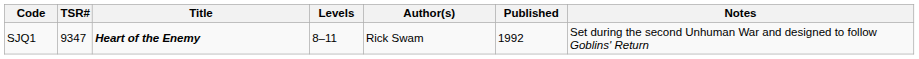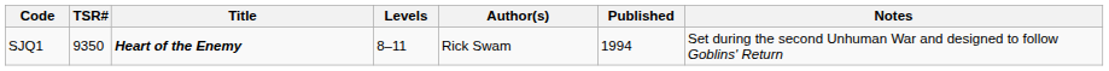SJQ1 | TSR#: 9347 -> 9350
SJQ1 | Published: 1992 -> 1994
